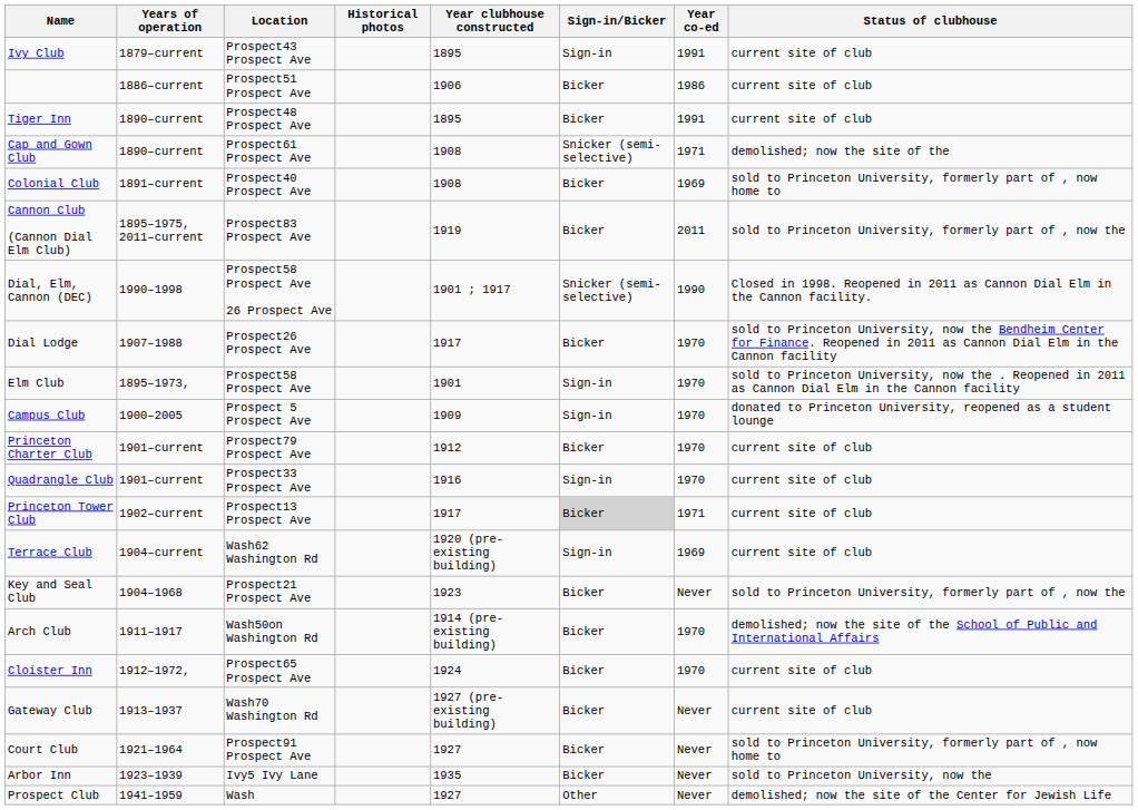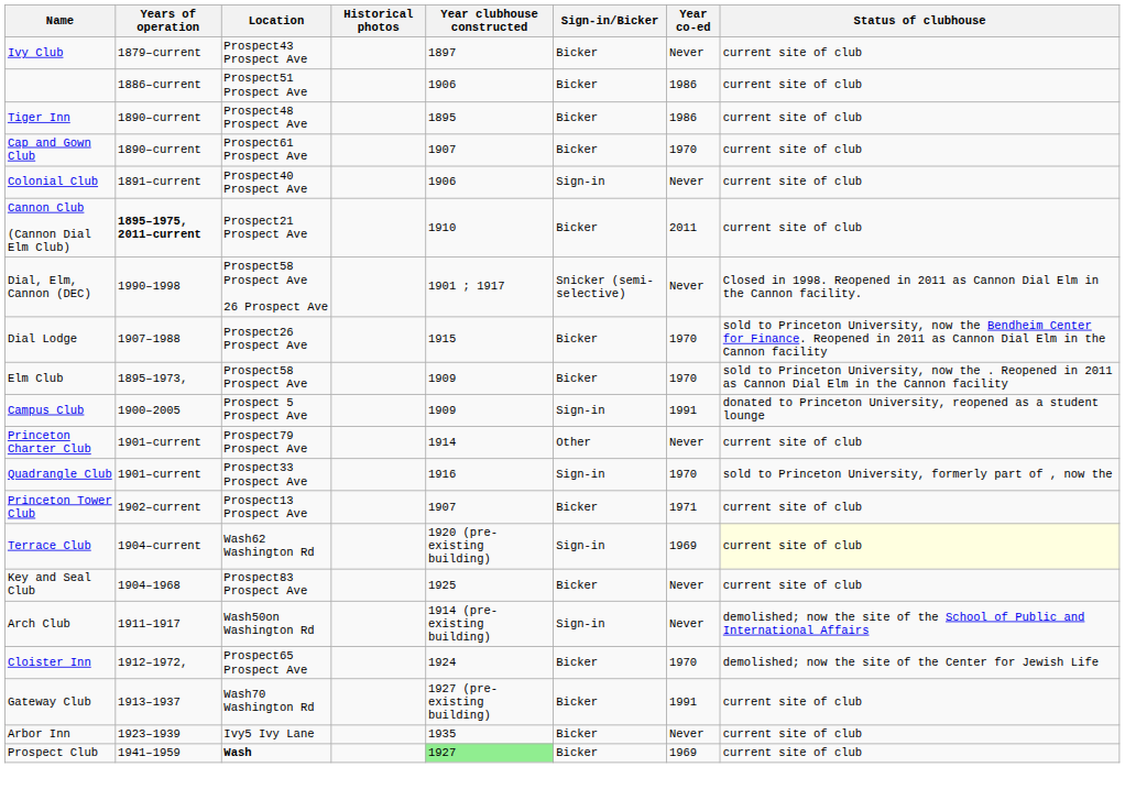Ivy Club | Year clubhouse constructed: 1895 -> 1897
Ivy Club | Sign-in/Bicker: Sign-in -> Bicker
Ivy Club | Year co-ed: 1991 -> Never
Tiger Inn | Year co-ed: 1991 -> 1986
Cap and Gown Club | Year clubhouse constructed: 1908 -> 1907
Cap and Gown Club | Sign-in/Bicker: Snicker (semi-selective) -> Bicker
Cap and Gown Club | Year co-ed: 1971 -> 1970
Cap and Gown Club | Status of clubhouse: demolished; now the site of the -> current site of club
Colonial Club | Year clubhouse constructed: 1908 -> 1906
Colonial Club | Sign-in/Bicker: Bicker -> Sign-in
Colonial Club | Year co-ed: 1969 -> Never
Colonial Club | Status of clubhouse: sold to Princeton University, formerly part of , now home to -> current site of club
Cannon Club (Cannon Dial Elm Club) | Years of operation: normal -> bold
Cannon Club (Cannon Dial Elm Club) | Location: Prospect83 Prospect Ave -> Prospect21 Prospect Ave
Cannon Club (Cannon Dial Elm Club) | Year clubhouse constructed: 1919 -> 1910
Cannon Club (Cannon Dial Elm Club) | Status of clubhouse: sold to Princeton University, formerly part of , now the -> current site of club
Dial, Elm, Cannon (DEC) | Year co-ed: 1990 -> Never
Dial Lodge | Year clubhouse constructed: 1917 -> 1915
Elm Club | Year clubhouse constructed: 1901 -> 1909
Elm Club | Sign-in/Bicker: Sign-in -> Bicker
Campus Club | Year co-ed: 1970 -> 1991
Princeton Charter Club | Year clubhouse constructed: 1912 -> 1914
Princeton Charter Club | Sign-in/Bicker: Bicker -> Other
Princeton Charter Club | Year co-ed: 1970 -> Never
Quadrangle Club | Status of clubhouse: current site of club -> sold to Princeton University, formerly part of , now the
Princeton Tower Club | Year clubhouse constructed: 1917 -> 1907
Princeton Tower Club | Sign-in/Bicker: lightgrey background -> no background
Terrace Club | Status of clubhouse: no background -> lightyellow background
Key and Seal Club | Location: Prospect21 Prospect Ave -> Prospect83 Prospect Ave
Key and Seal Club | Year clubhouse constructed: 1923 -> 1925
Key and Seal Club | Status of clubhouse: sold to Princeton University, formerly part of , now the -> current site of club
Arch Club | Sign-in/Bicker: Bicker -> Sign-in
Arch Club | Year co-ed: 1970 -> Never
Cloister Inn | Status of clubhouse: current site of club -> demolished; now the site of the Center for Jewish Life
Gateway Club | Year co-ed: Never -> 1991
- row: Court Club | 1921–1964 | Prospect91 Prospect Ave | 1927 | Bicker | Never | sold to Princeton University, formerly part of , now home to
Arbor Inn | Status of clubhouse: sold to Princeton University, now the -> current site of club
Prospect Club | Location: normal -> bold
Prospect Club | Year clubhouse constructed: no background -> lightgreen background
Prospect Club | Sign-in/Bicker: Other -> Bicker
Prospect Club | Year co-ed: Never -> 1969
Prospect Club | Status of clubhouse: demolished; now the site of the Center for Jewish Life -> current site of club
